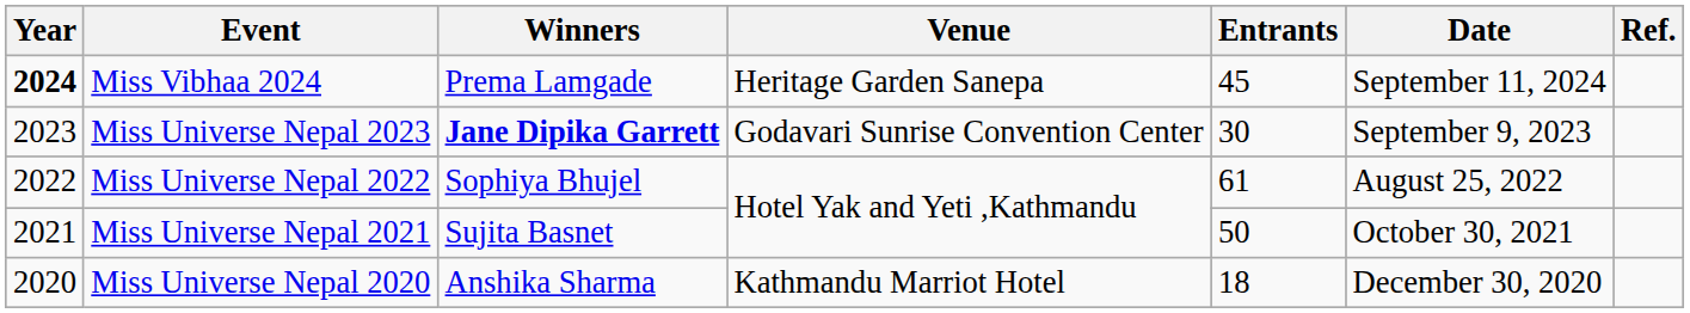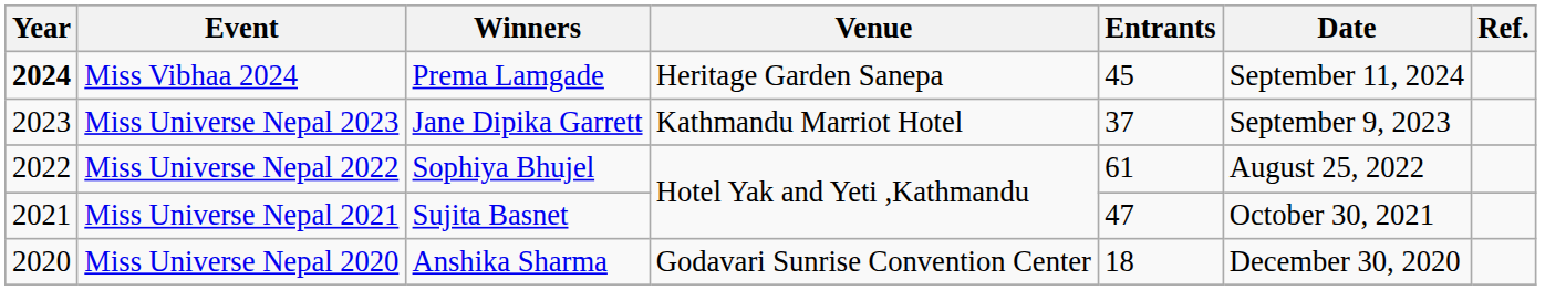Miss Universe Nepal 2023 | Winners: bold -> normal
Miss Universe Nepal 2023 | Venue: Godavari Sunrise Convention Center -> Kathmandu Marriot Hotel
Miss Universe Nepal 2023 | Entrants: 30 -> 37
Miss Universe Nepal 2021 | Entrants: 50 -> 47
Miss Universe Nepal 2020 | Venue: Kathmandu Marriot Hotel -> Godavari Sunrise Convention Center
